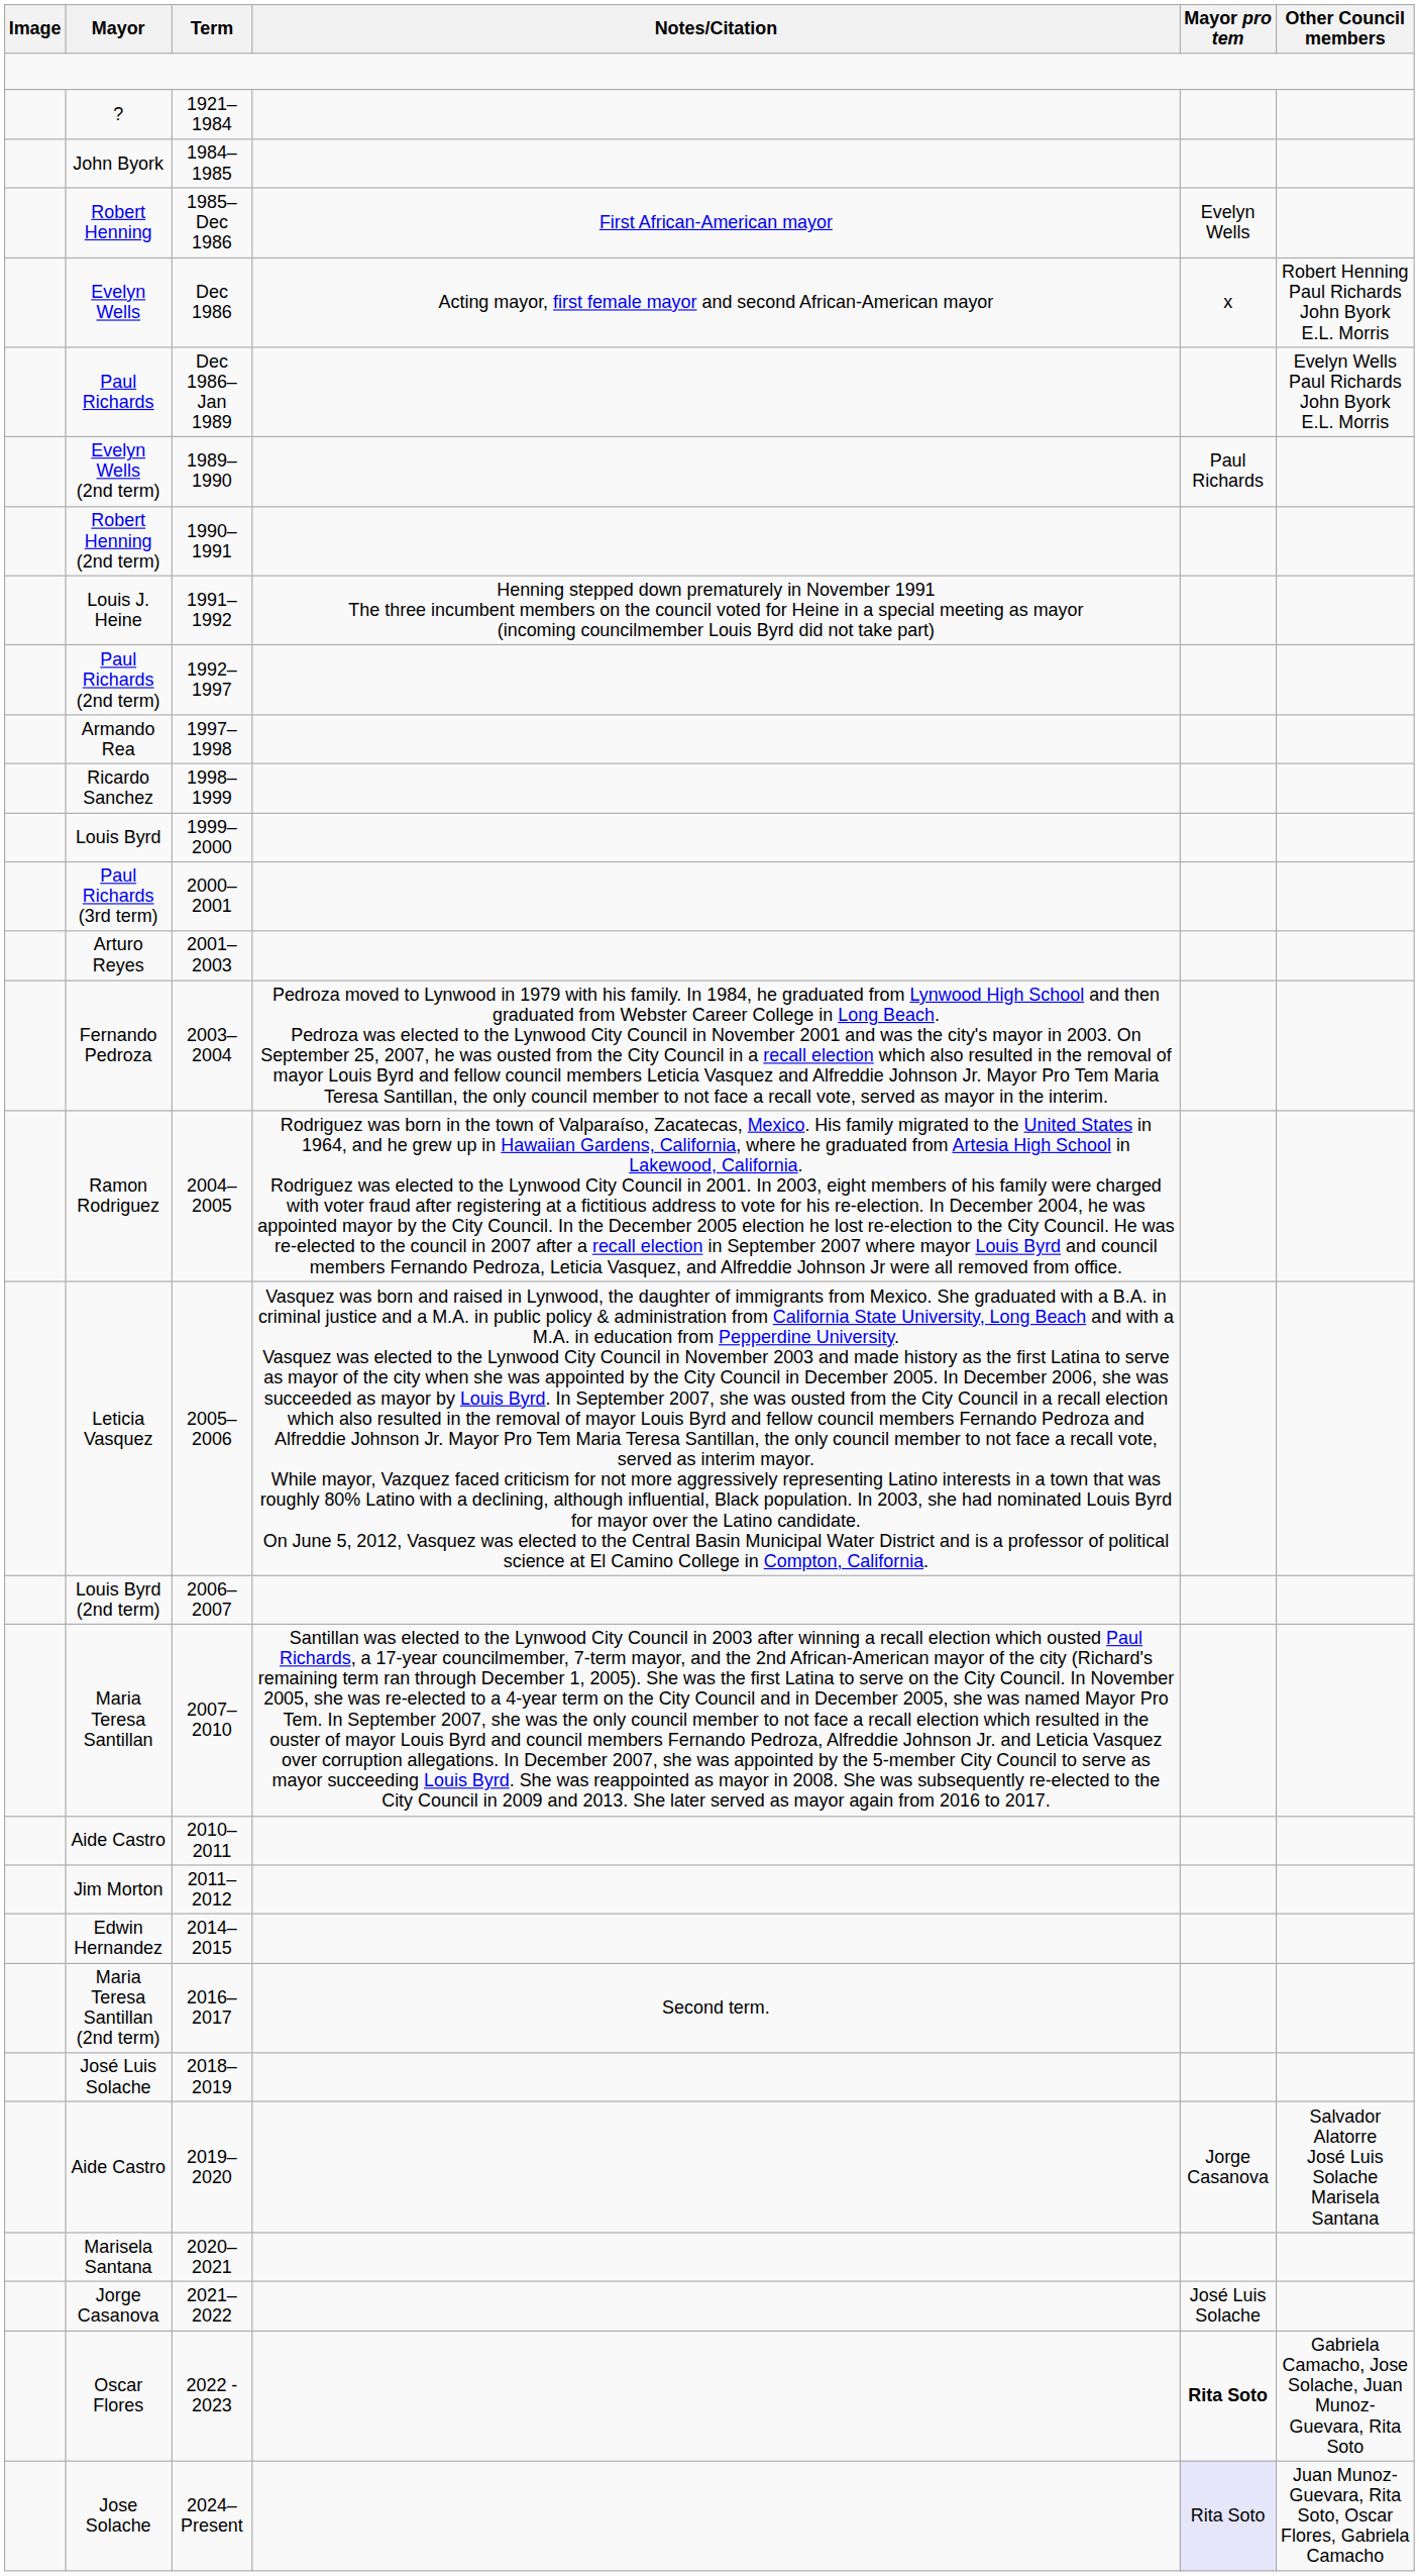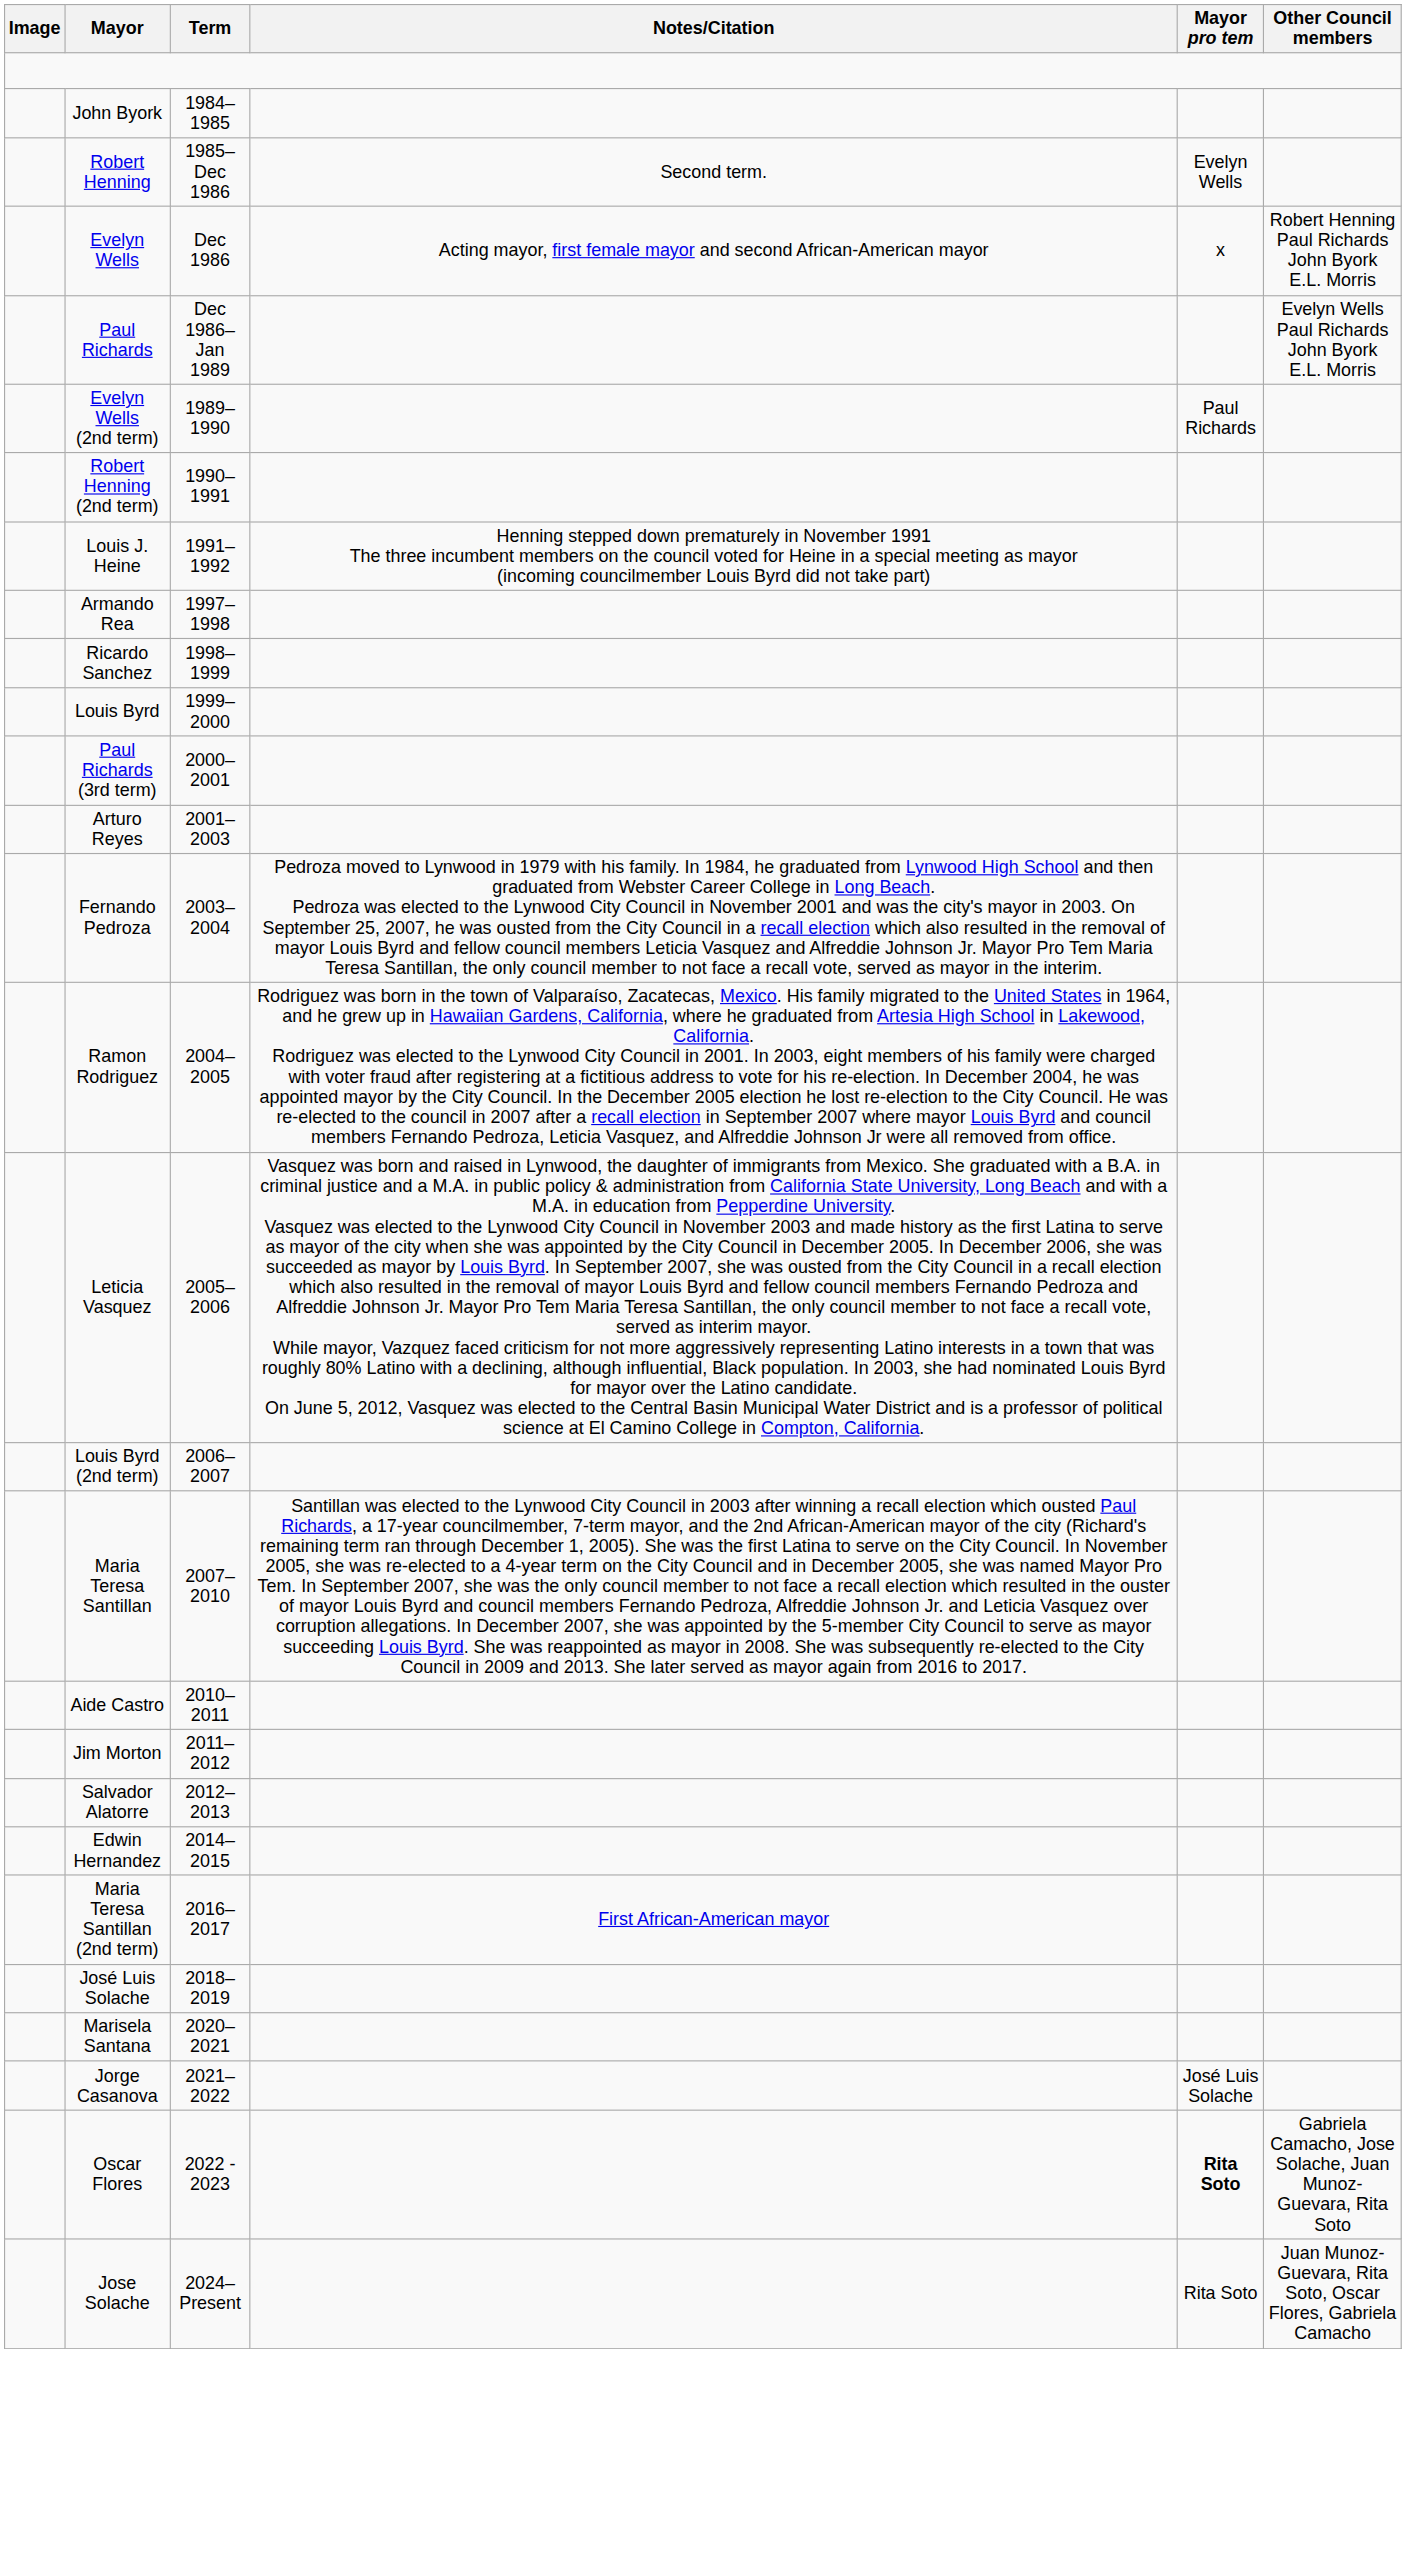- row: ? | 1921–1984
Robert Henning | Notes/Citation: First African-American mayor -> Second term.
- row: Paul Richards (2nd term) | 1992–1997
+ row: Salvador Alatorre | 2012–2013
Maria Teresa Santillan (2nd term) | Notes/Citation: Second term. -> First African-American mayor
- row: Aide Castro | 2019–2020 | Jorge Casanova | Salvador Alatorre José Luis Solache Marisela Santana
Jose Solache | Mayor pro tem: lavender background -> no background
